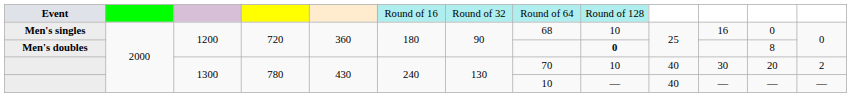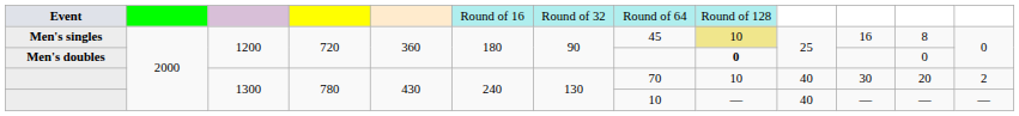Men's singles | column 8: 68 -> 45
Men's singles | column 9: no background -> khaki background
Men's singles | column 12: 0 -> 8
Men's doubles | column 12: 8 -> 0
